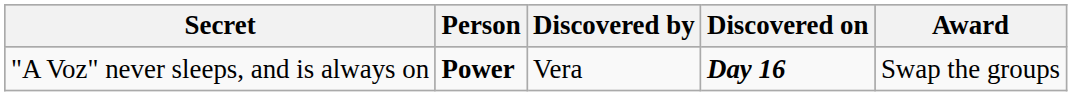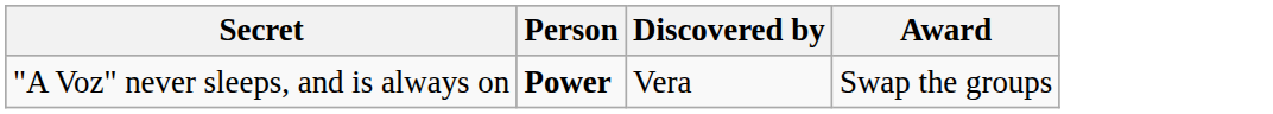- column: Discovered on | Day 16
